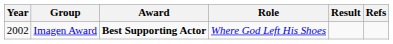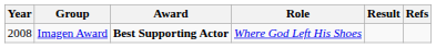Imagen Award | Year: 2002 -> 2008
